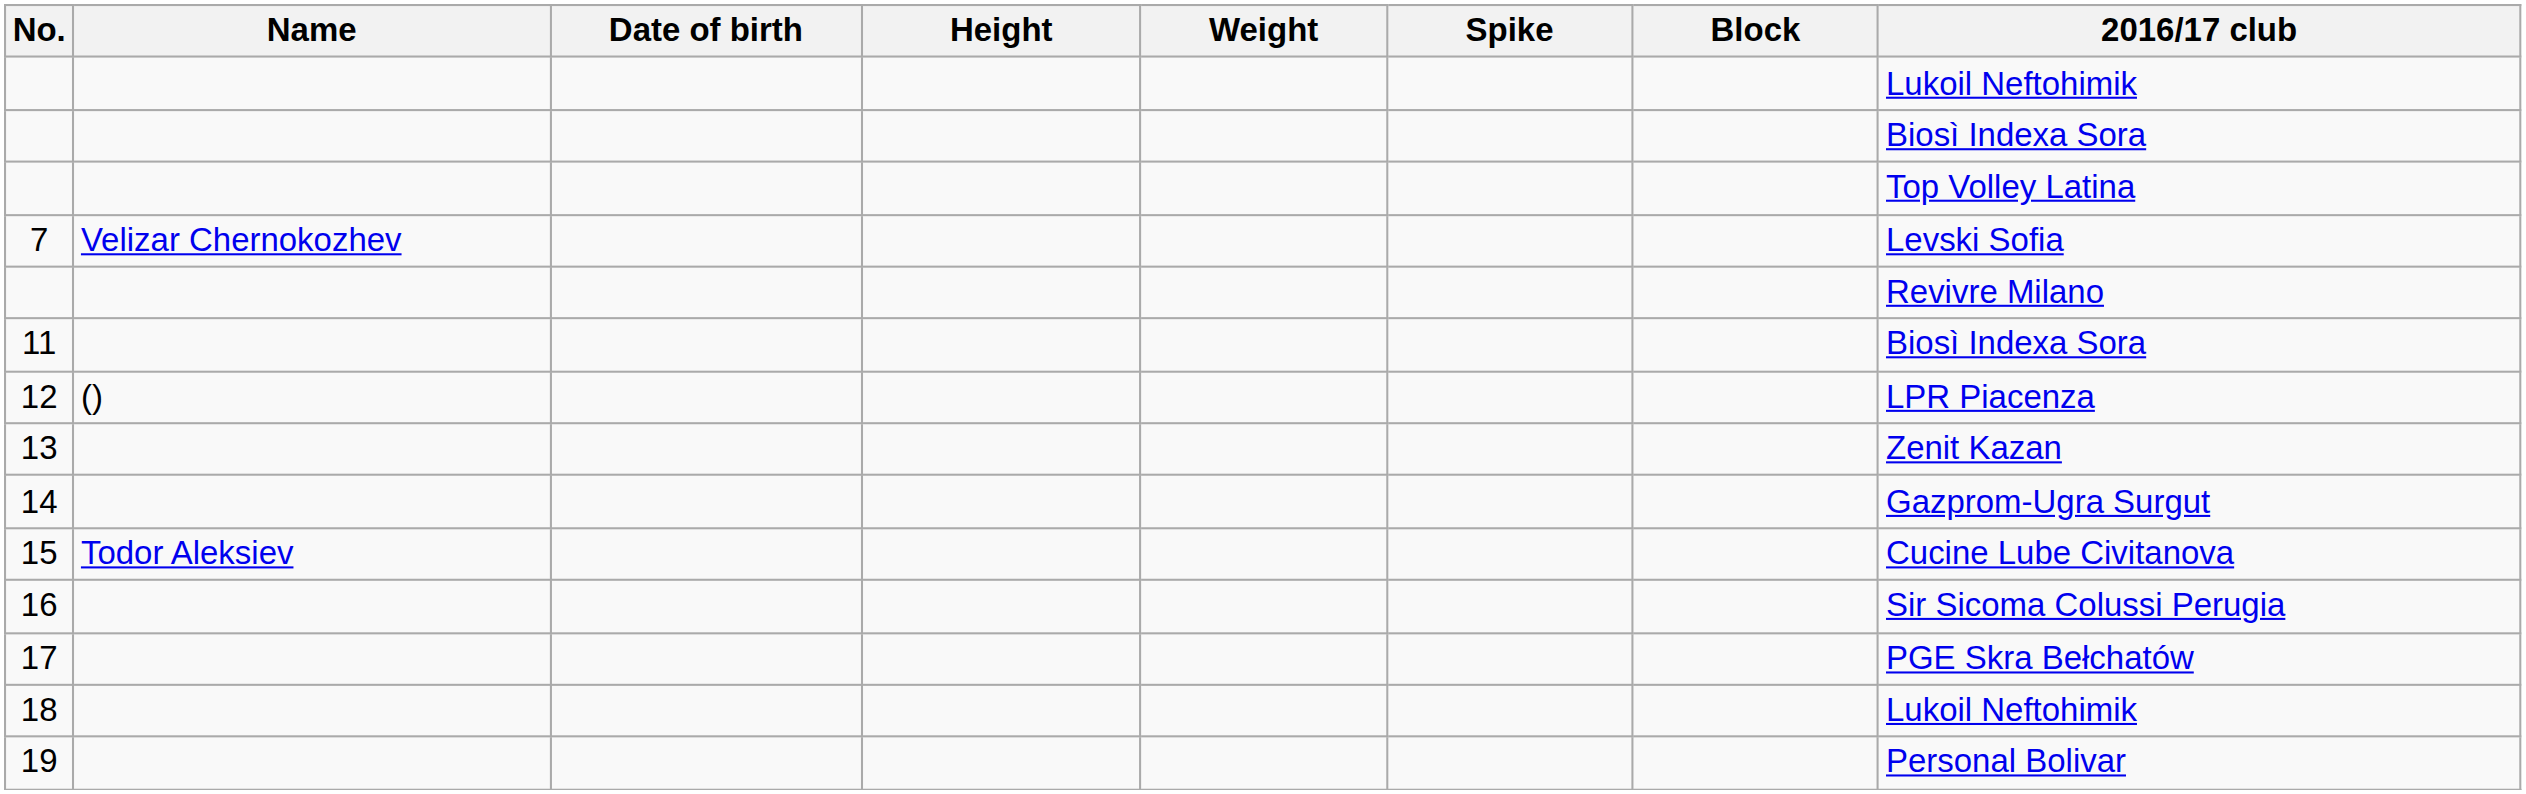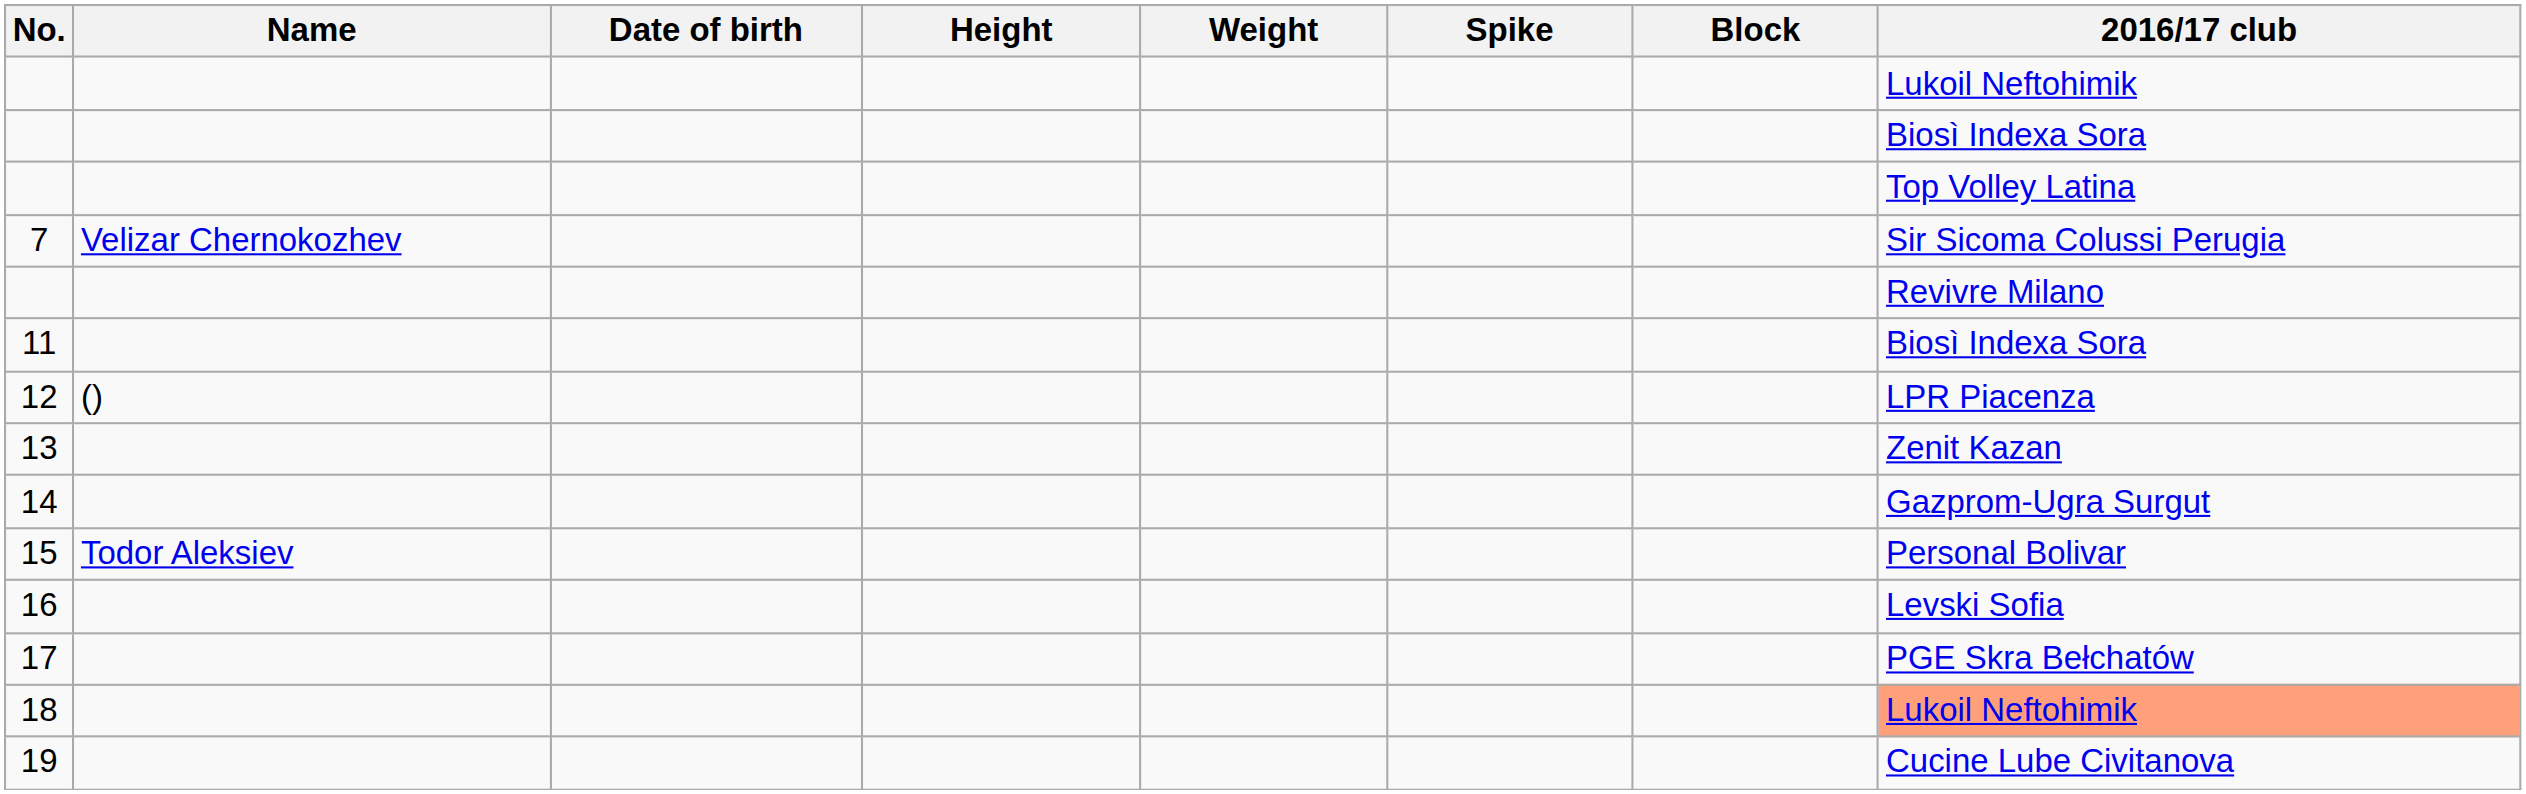7 | 2016/17 club: Levski Sofia -> Sir Sicoma Colussi Perugia
15 | 2016/17 club: Cucine Lube Civitanova -> Personal Bolivar
16 | 2016/17 club: Sir Sicoma Colussi Perugia -> Levski Sofia
18 | 2016/17 club: no background -> lightsalmon background
19 | 2016/17 club: Personal Bolivar -> Cucine Lube Civitanova
